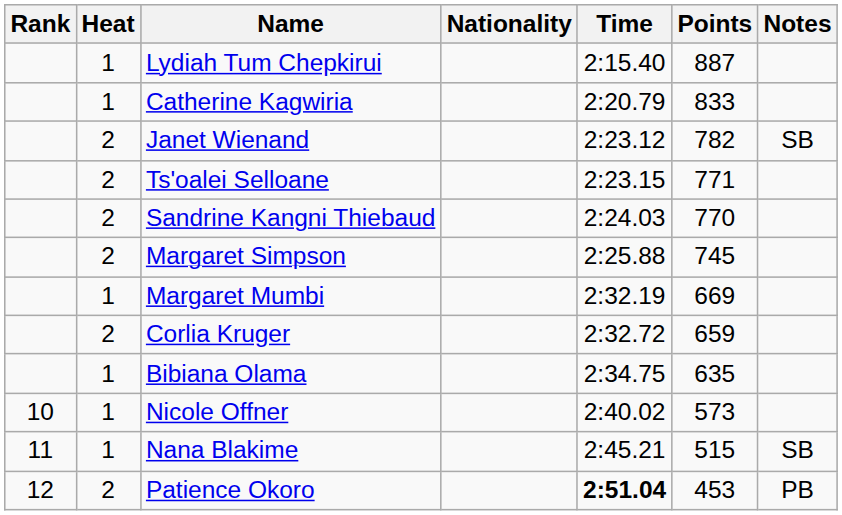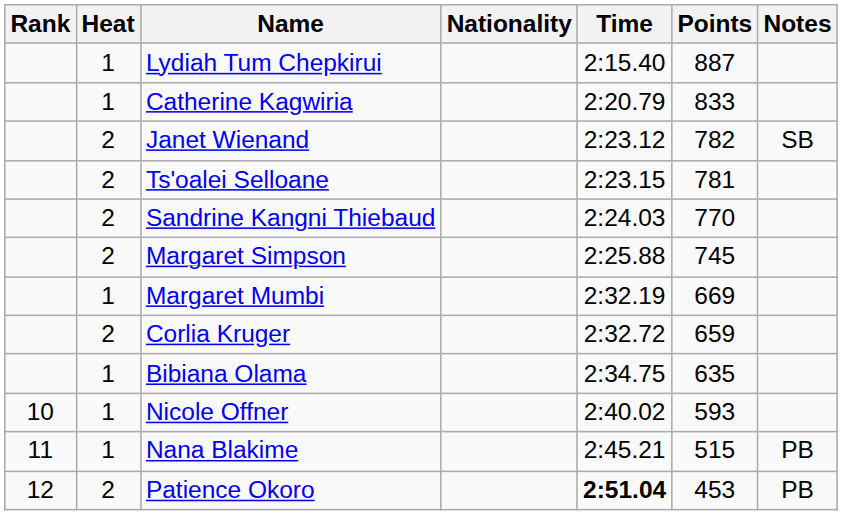Ts'oalei Selloane | Points: 771 -> 781
Nicole Offner | Points: 573 -> 593
Nana Blakime | Notes: SB -> PB
